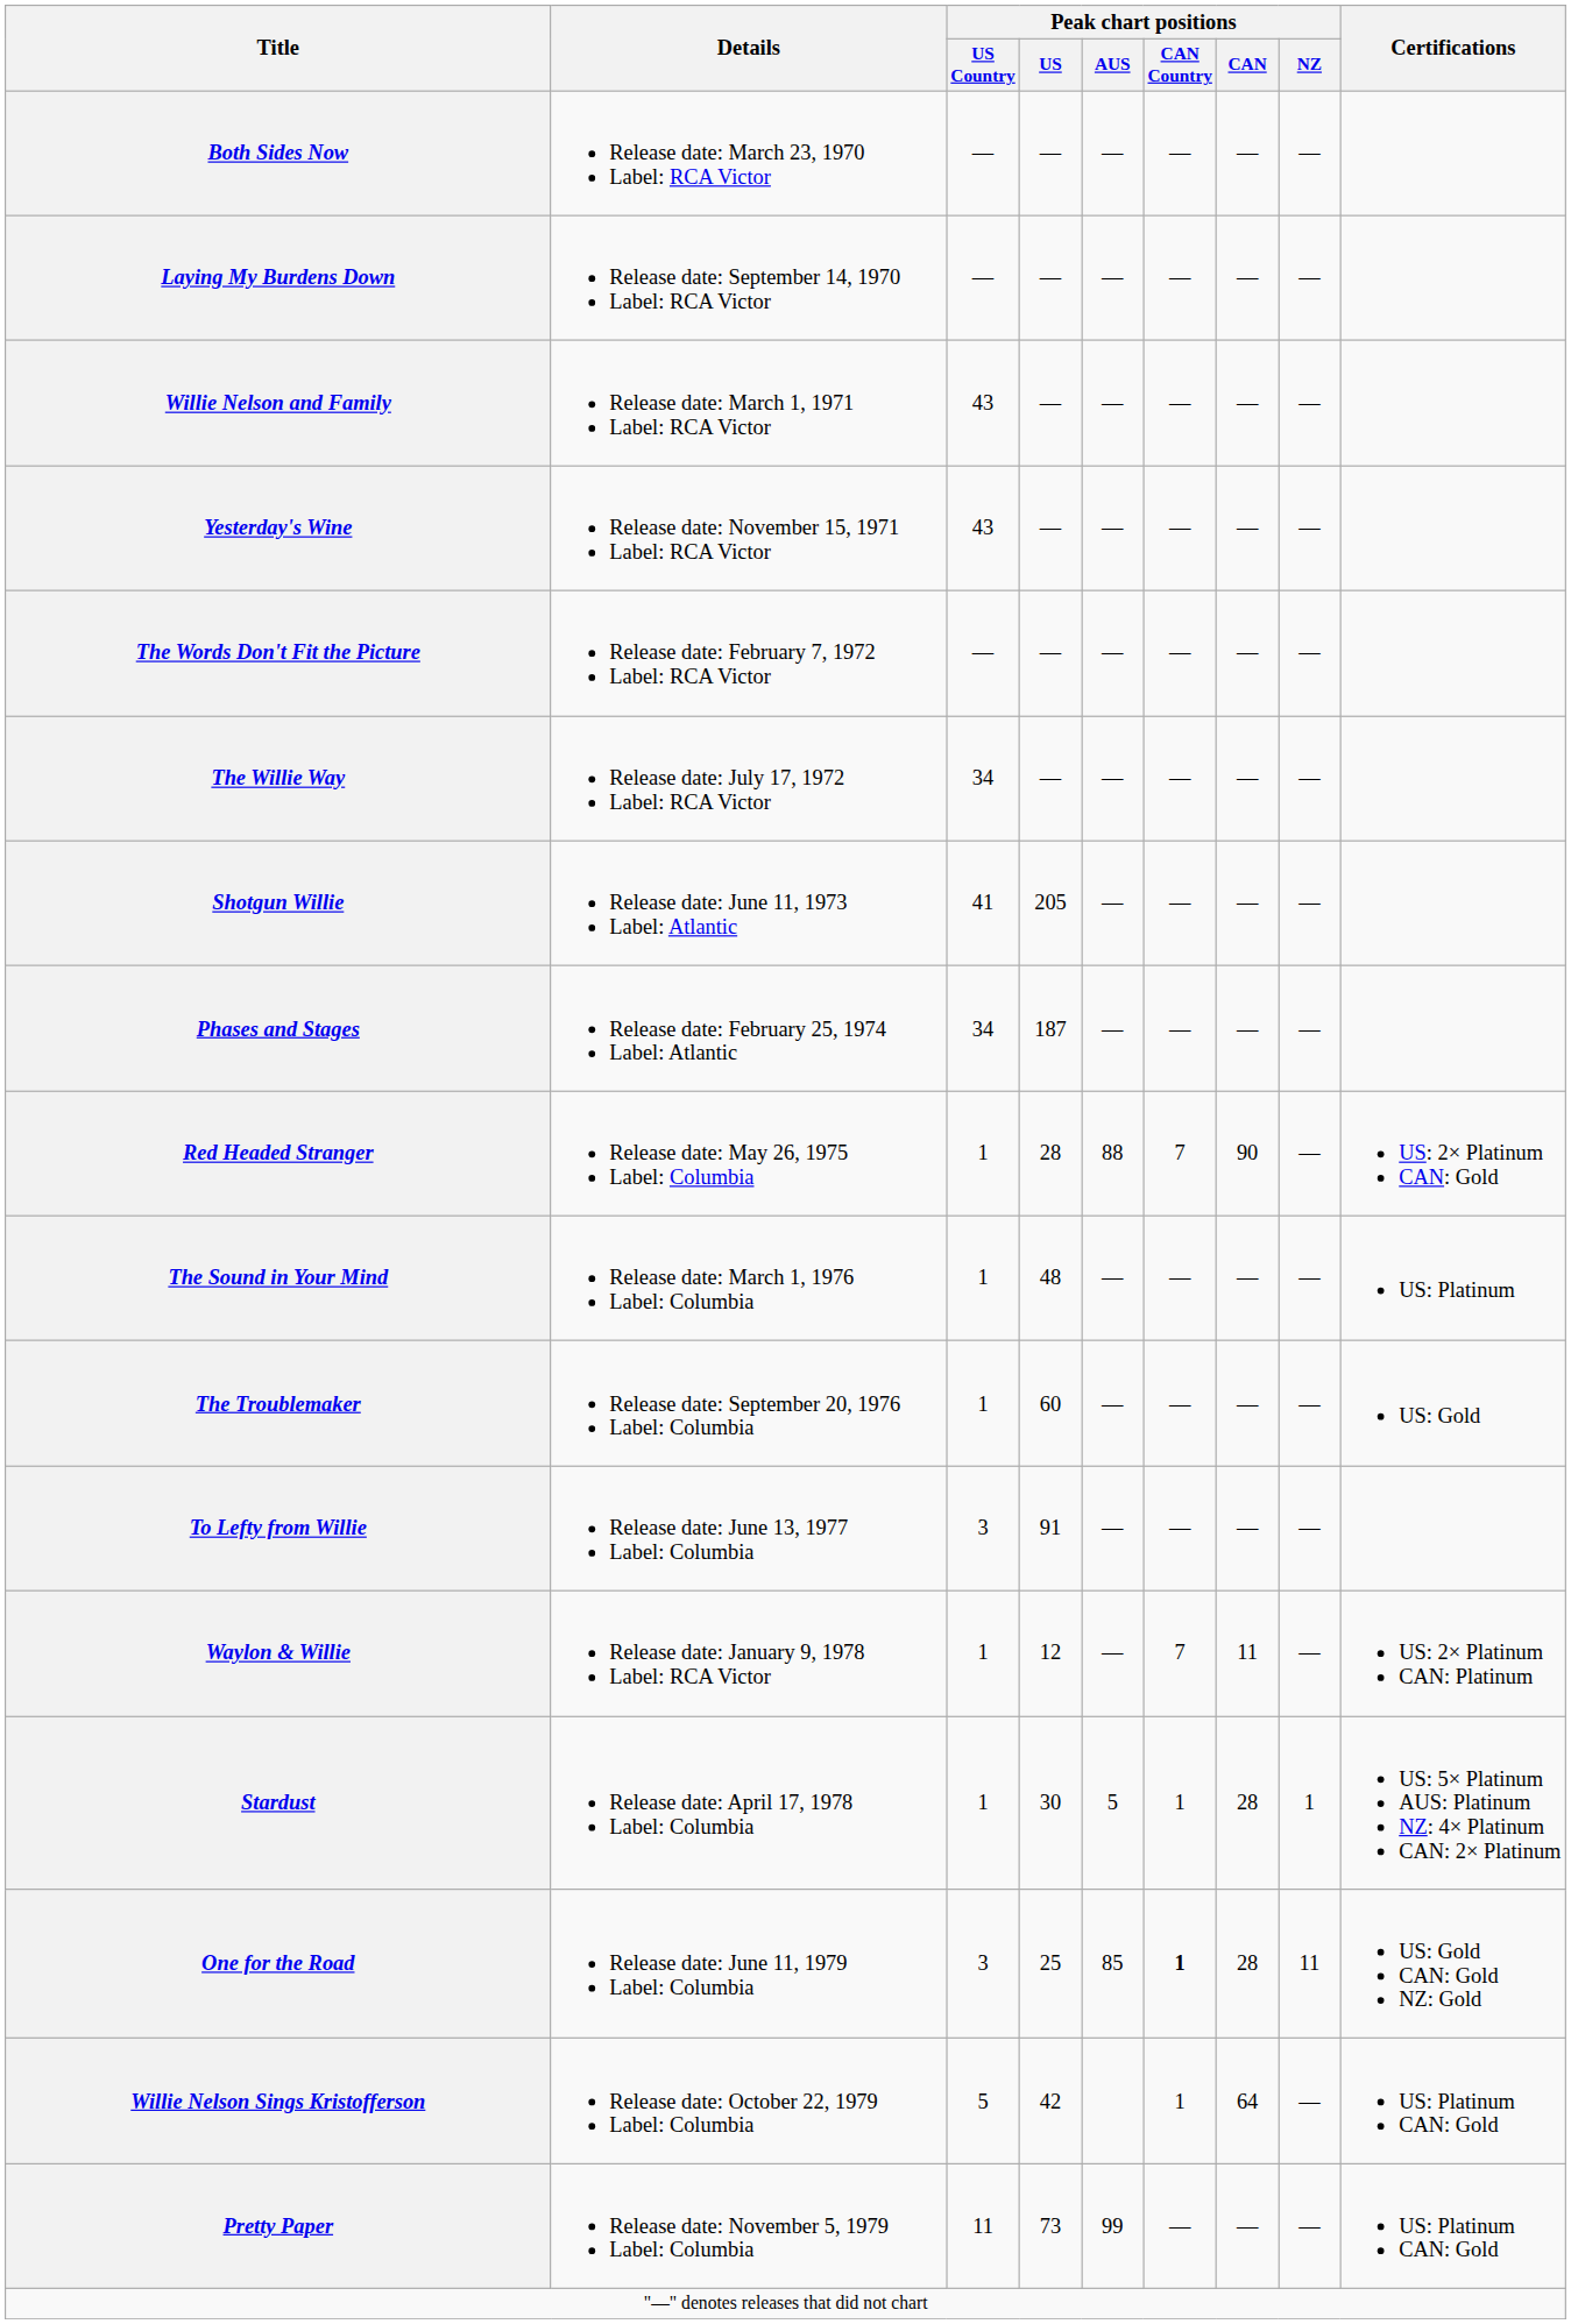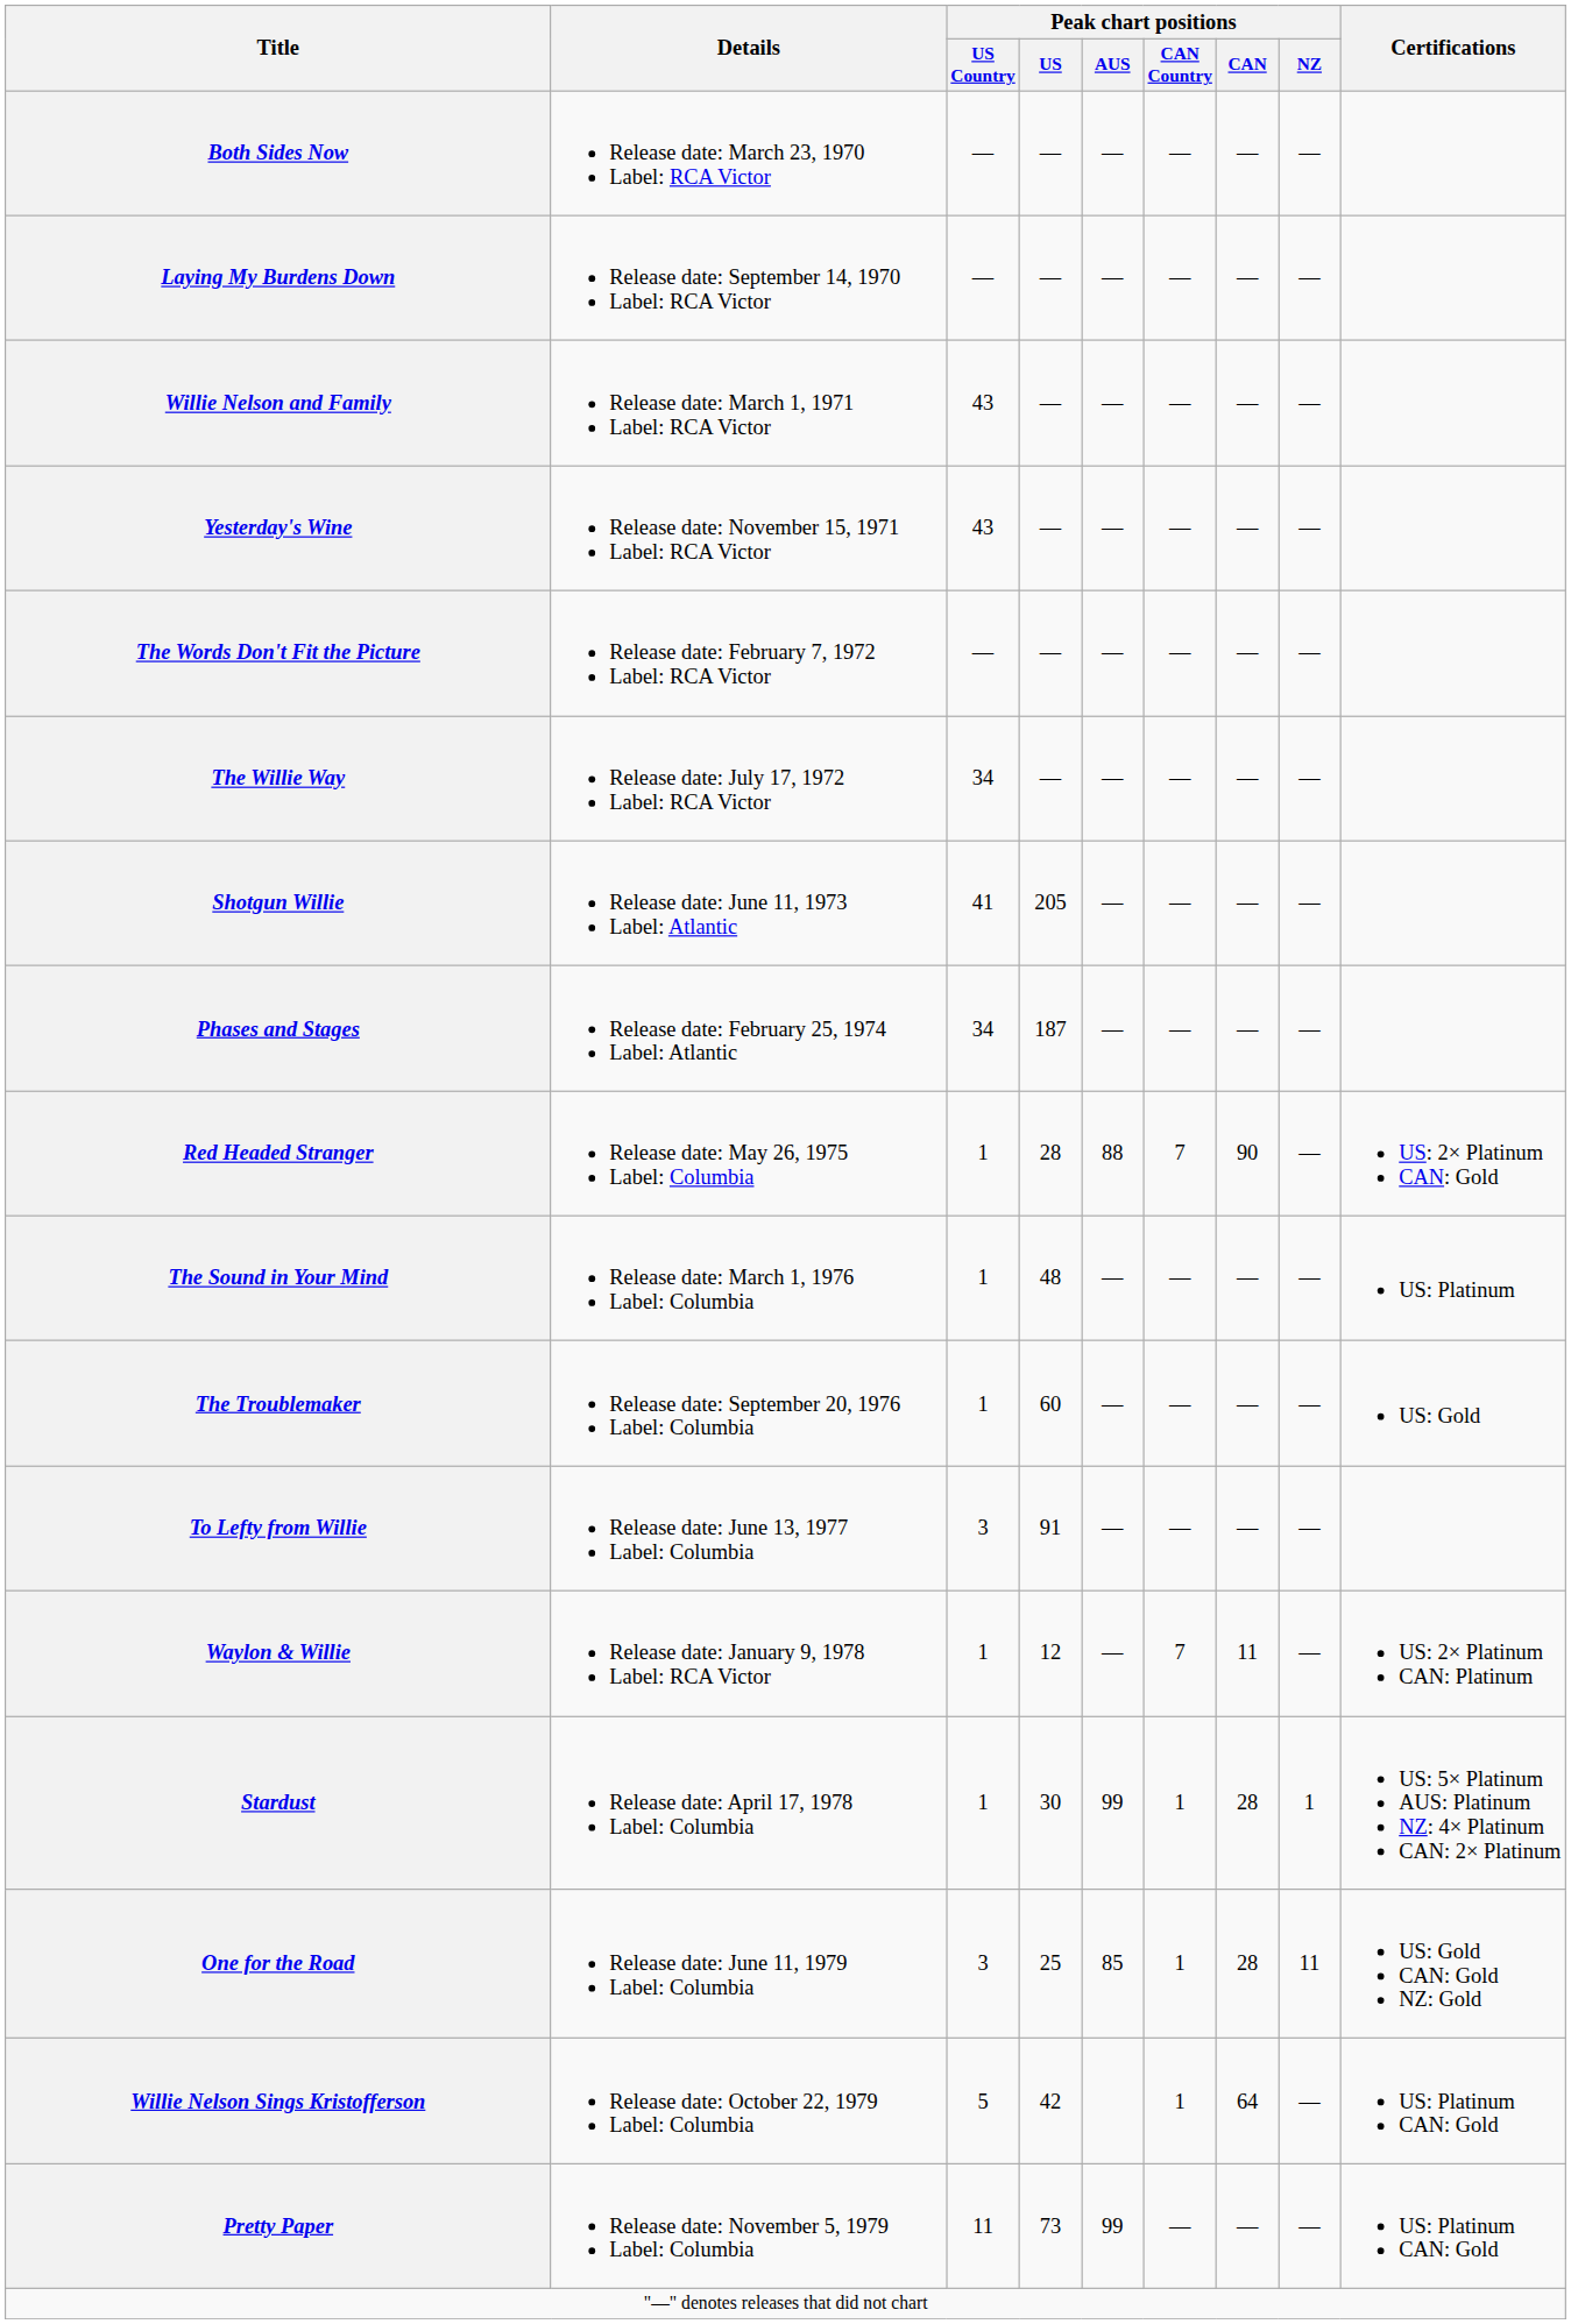Stardust | Peak chart positions / AUS: 5 -> 99
One for the Road | Peak chart positions / CAN Country: bold -> normal
